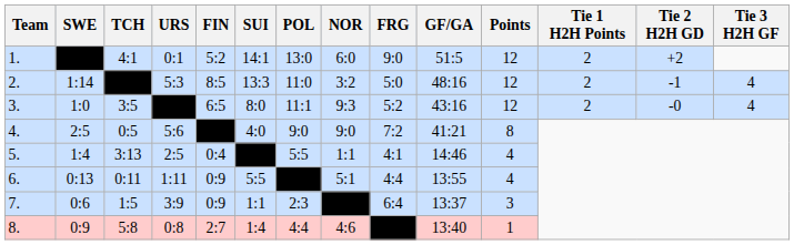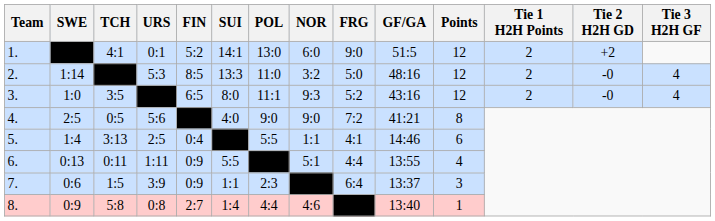2. | Tie 2 H2H GD: -1 -> -0
5. | Points: 4 -> 6
